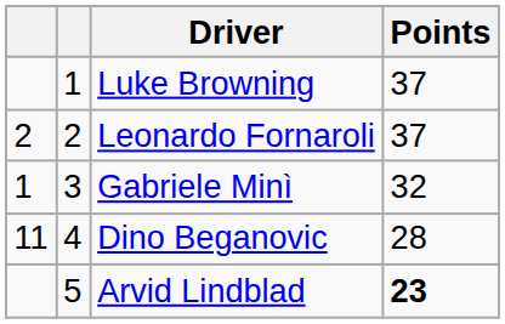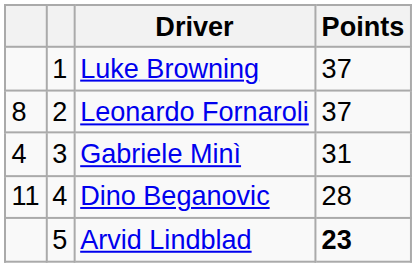Leonardo Fornaroli | column 1: 2 -> 8
Gabriele Minì | column 1: 1 -> 4
Gabriele Minì | Points: 32 -> 31
